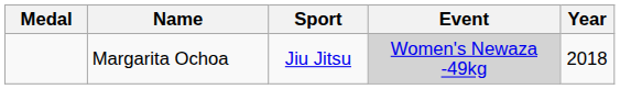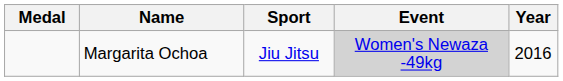Margarita Ochoa | Year: 2018 -> 2016
